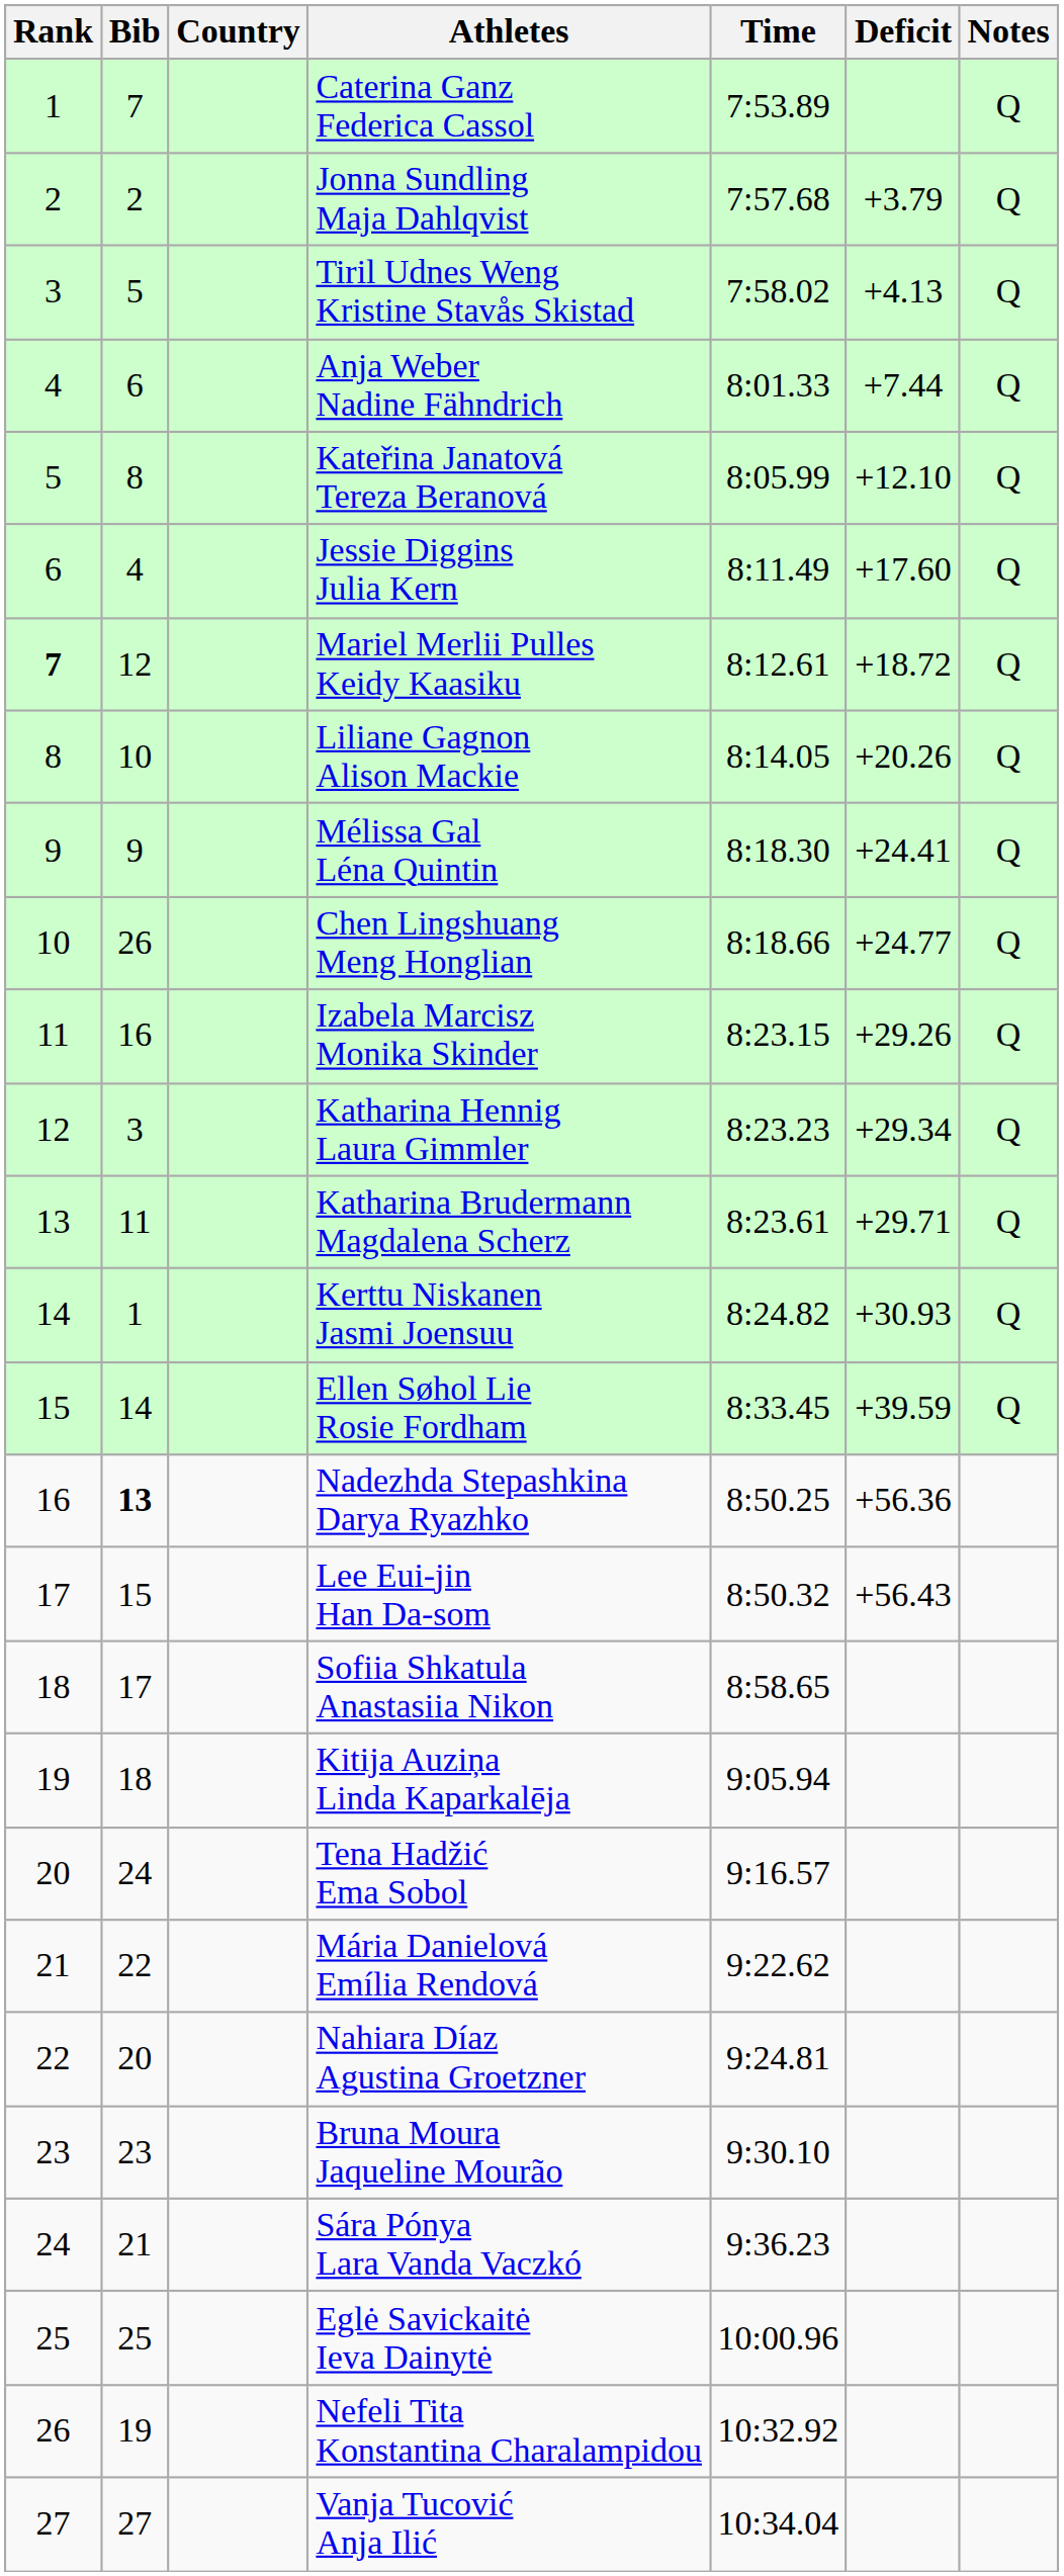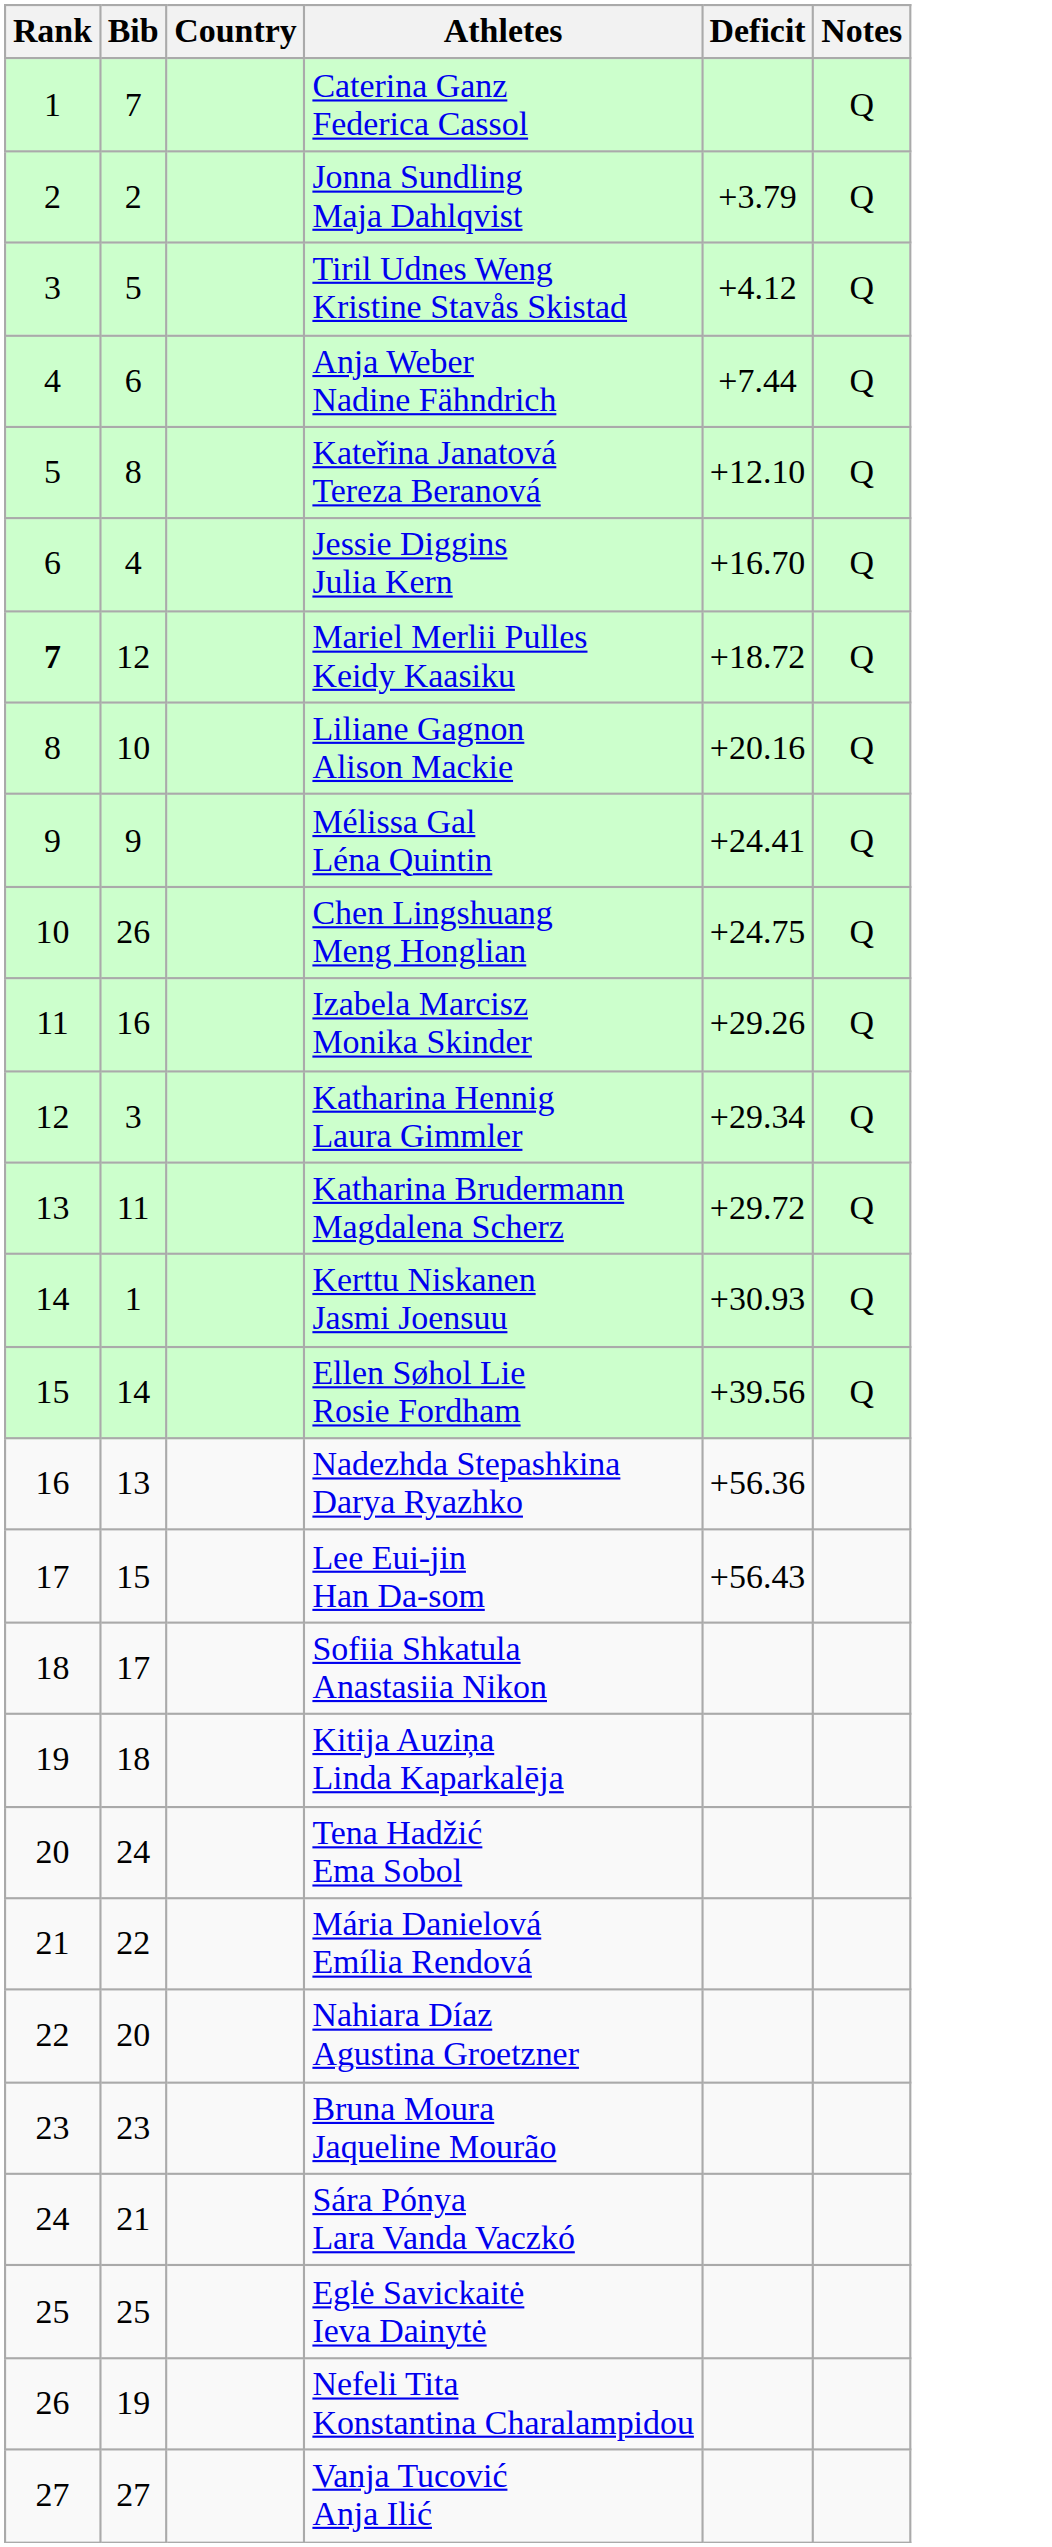- column: Time | 7:53.89 | 7:57.68 | 7:58.02 | 8:01.33 | 8:05.99 | 8:11.49 | 8:12.61 | 8:14.05 | 8:18.30 | 8:18.66 | 8:23.15 | 8:23.23 | 8:23.61 | 8:24.82 | 8:33.45 | 8:50.25 | 8:50.32 | 8:58.65 | 9:05.94 | 9:16.57 | 9:22.62 | 9:24.81 | 9:30.10 | 9:36.23 | 10:00.96 | 10:32.92 | 10:34.04
Tiril Udnes Weng Kristine Stavås Skistad | Deficit: +4.13 -> +4.12
Jessie Diggins Julia Kern | Deficit: +17.60 -> +16.70
Liliane Gagnon Alison Mackie | Deficit: +20.26 -> +20.16
Chen Lingshuang Meng Honglian | Deficit: +24.77 -> +24.75
Katharina Brudermann Magdalena Scherz | Deficit: +29.71 -> +29.72
Ellen Søhol Lie Rosie Fordham | Deficit: +39.59 -> +39.56
Nadezhda Stepashkina Darya Ryazhko | Bib: bold -> normal
